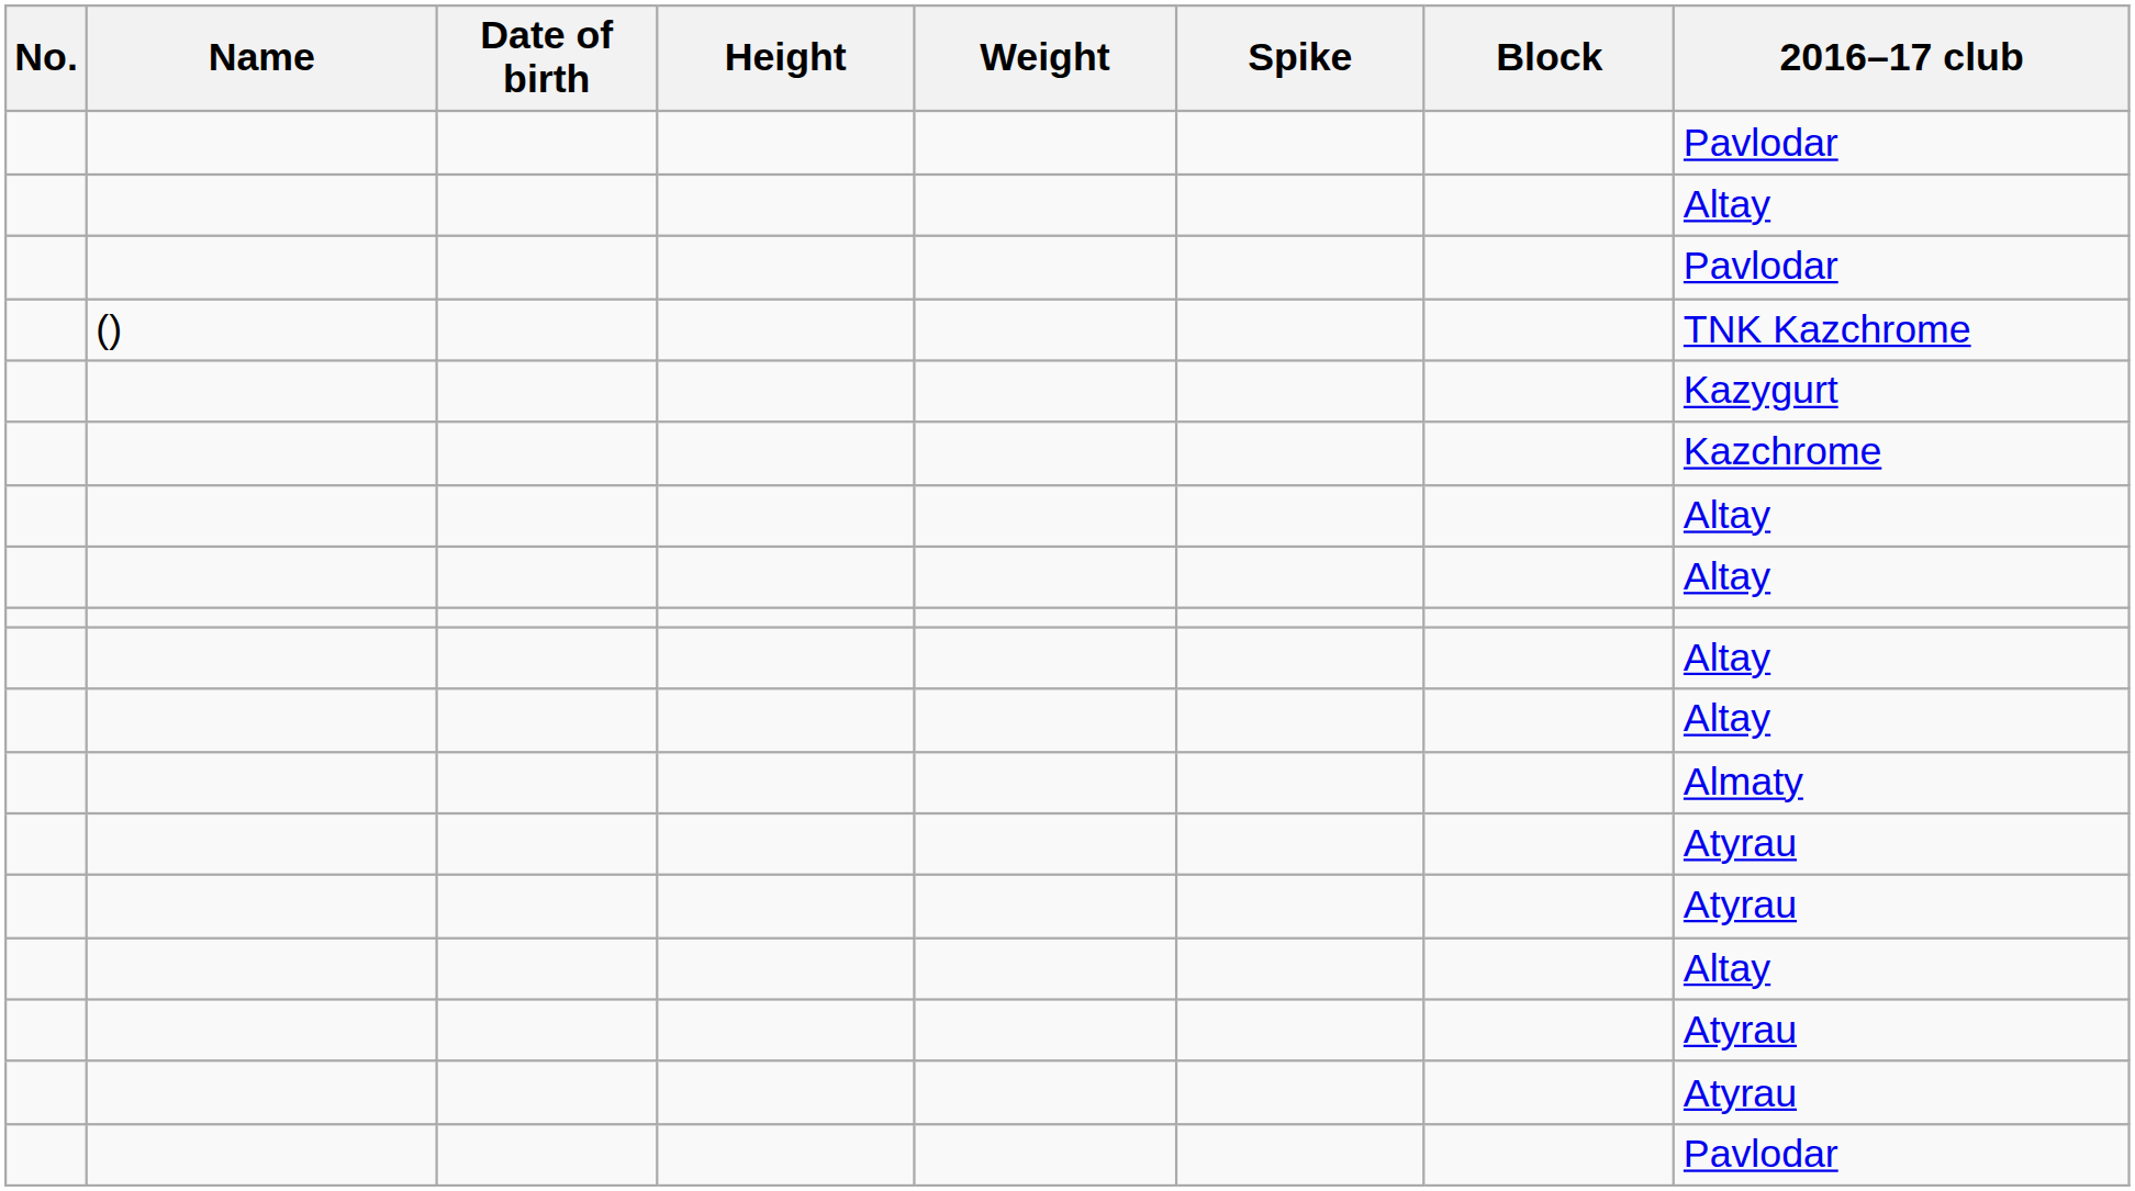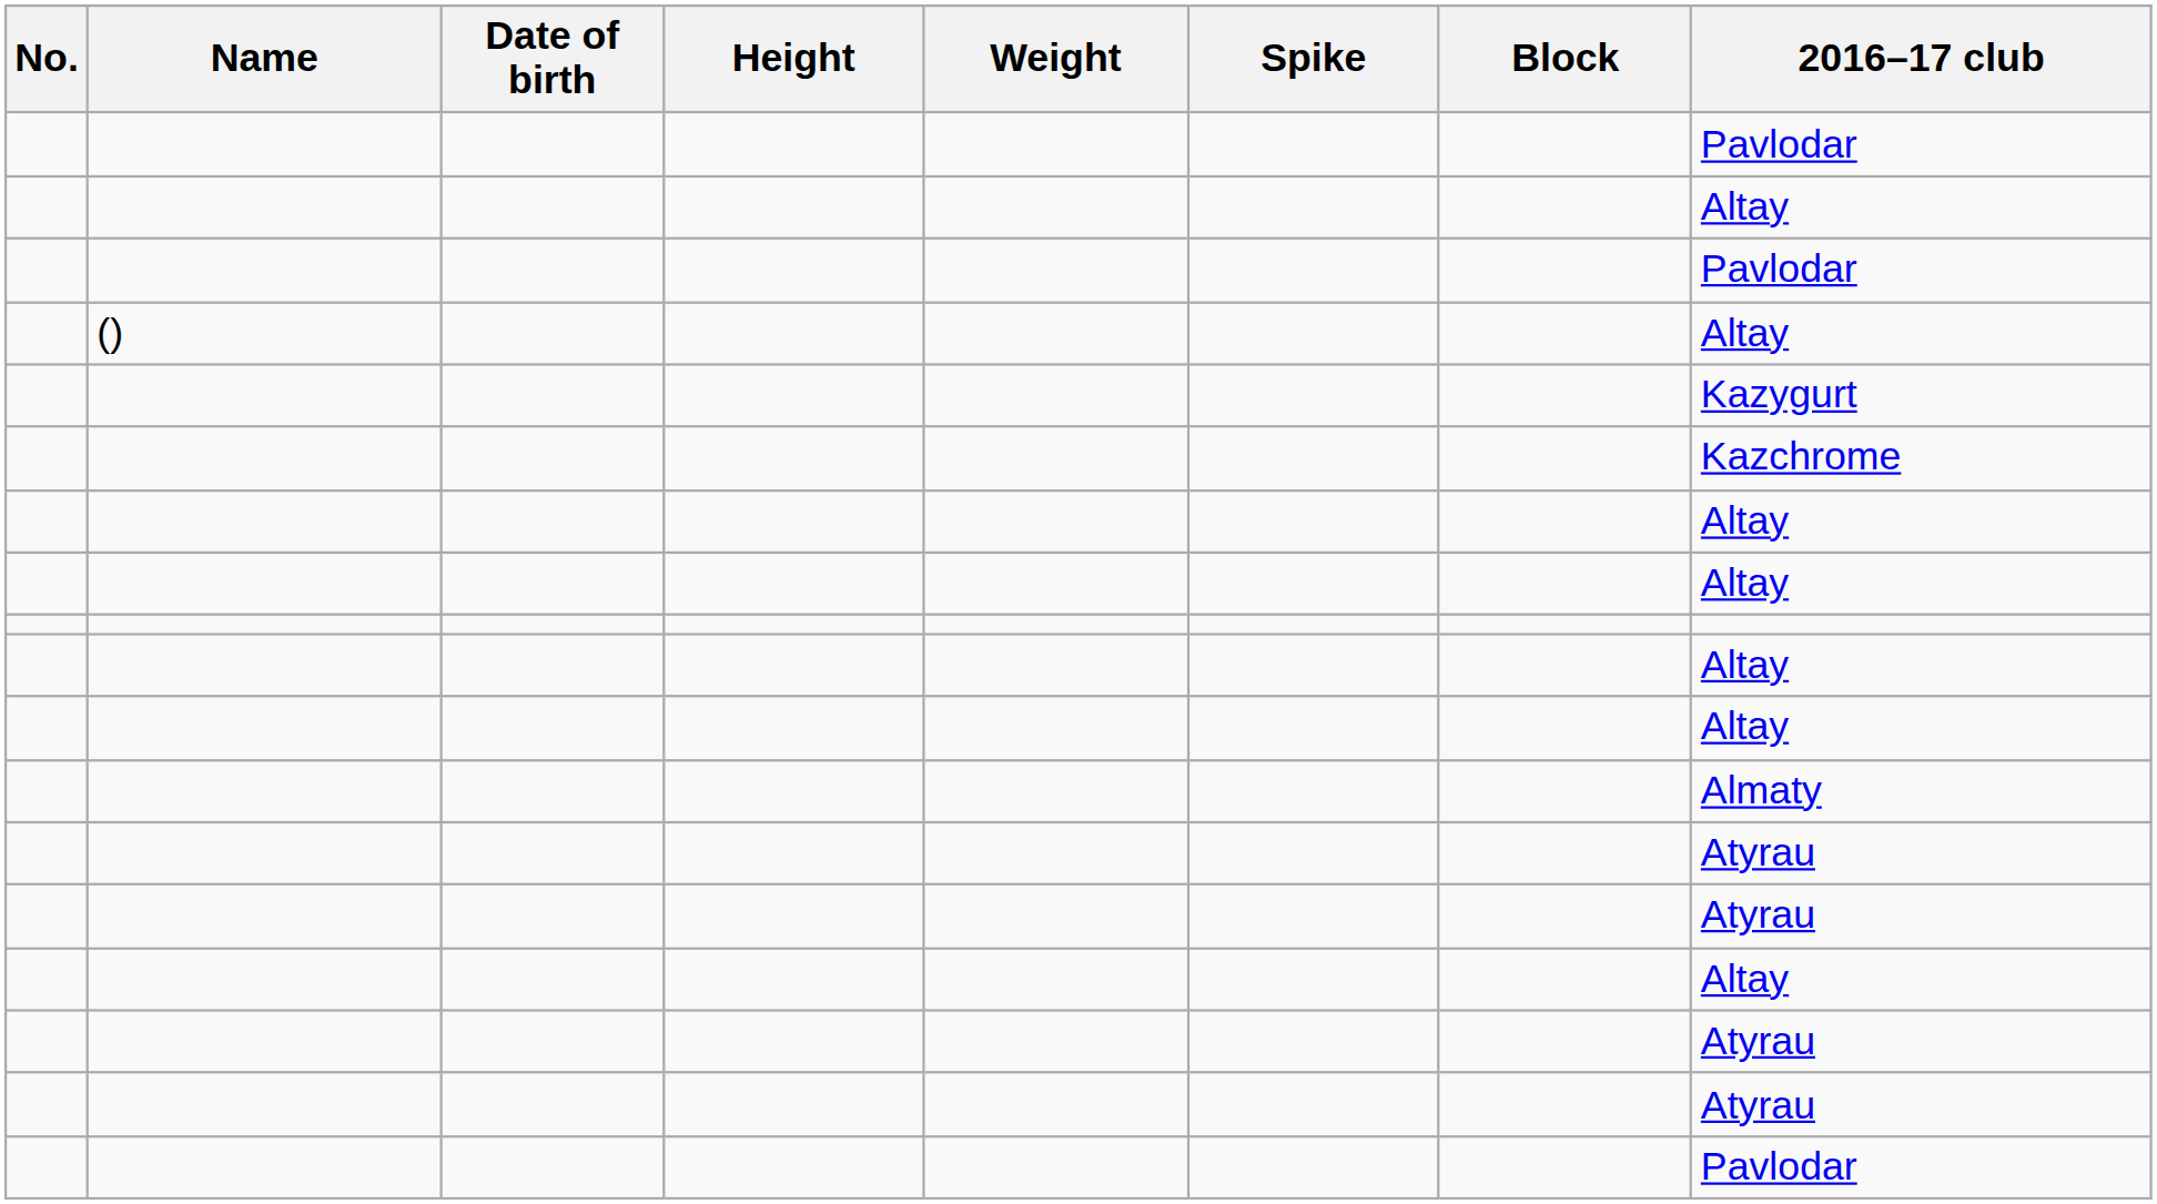() | 2016–17 club: TNK Kazchrome -> Altay
